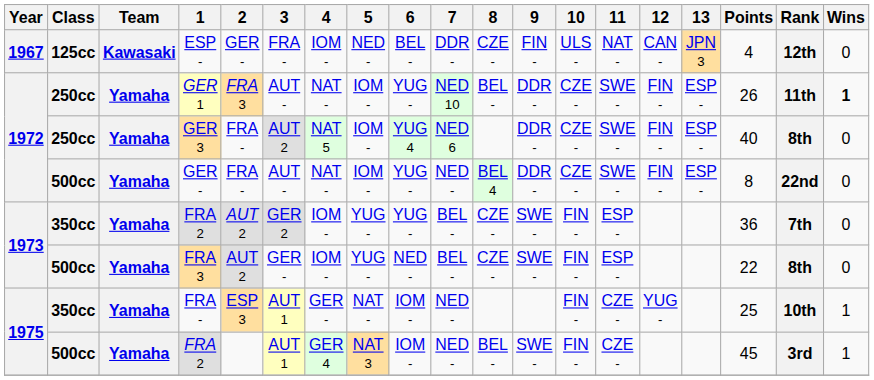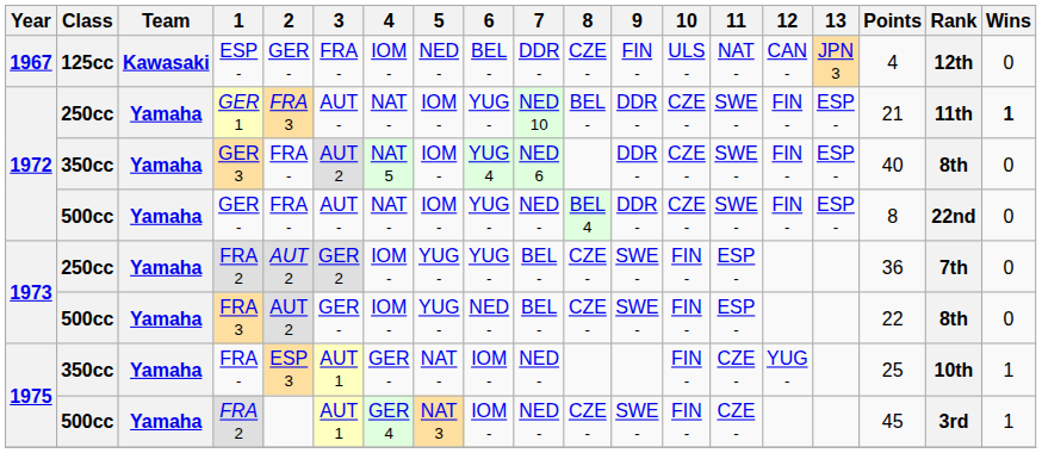GER 1 | Points: 26 -> 21
GER 3 | Class: 250cc -> 350cc
1973 / FRA 2 | Class: 350cc -> 250cc
1975 / FRA 2 | 8: BEL - -> CZE -
